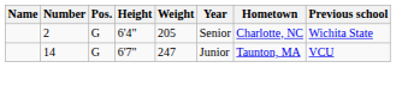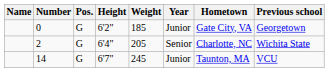+ row: 0 | G | 6'2" | 185 | Junior | Gate City, VA | Georgetown
14 | Weight: 247 -> 245
